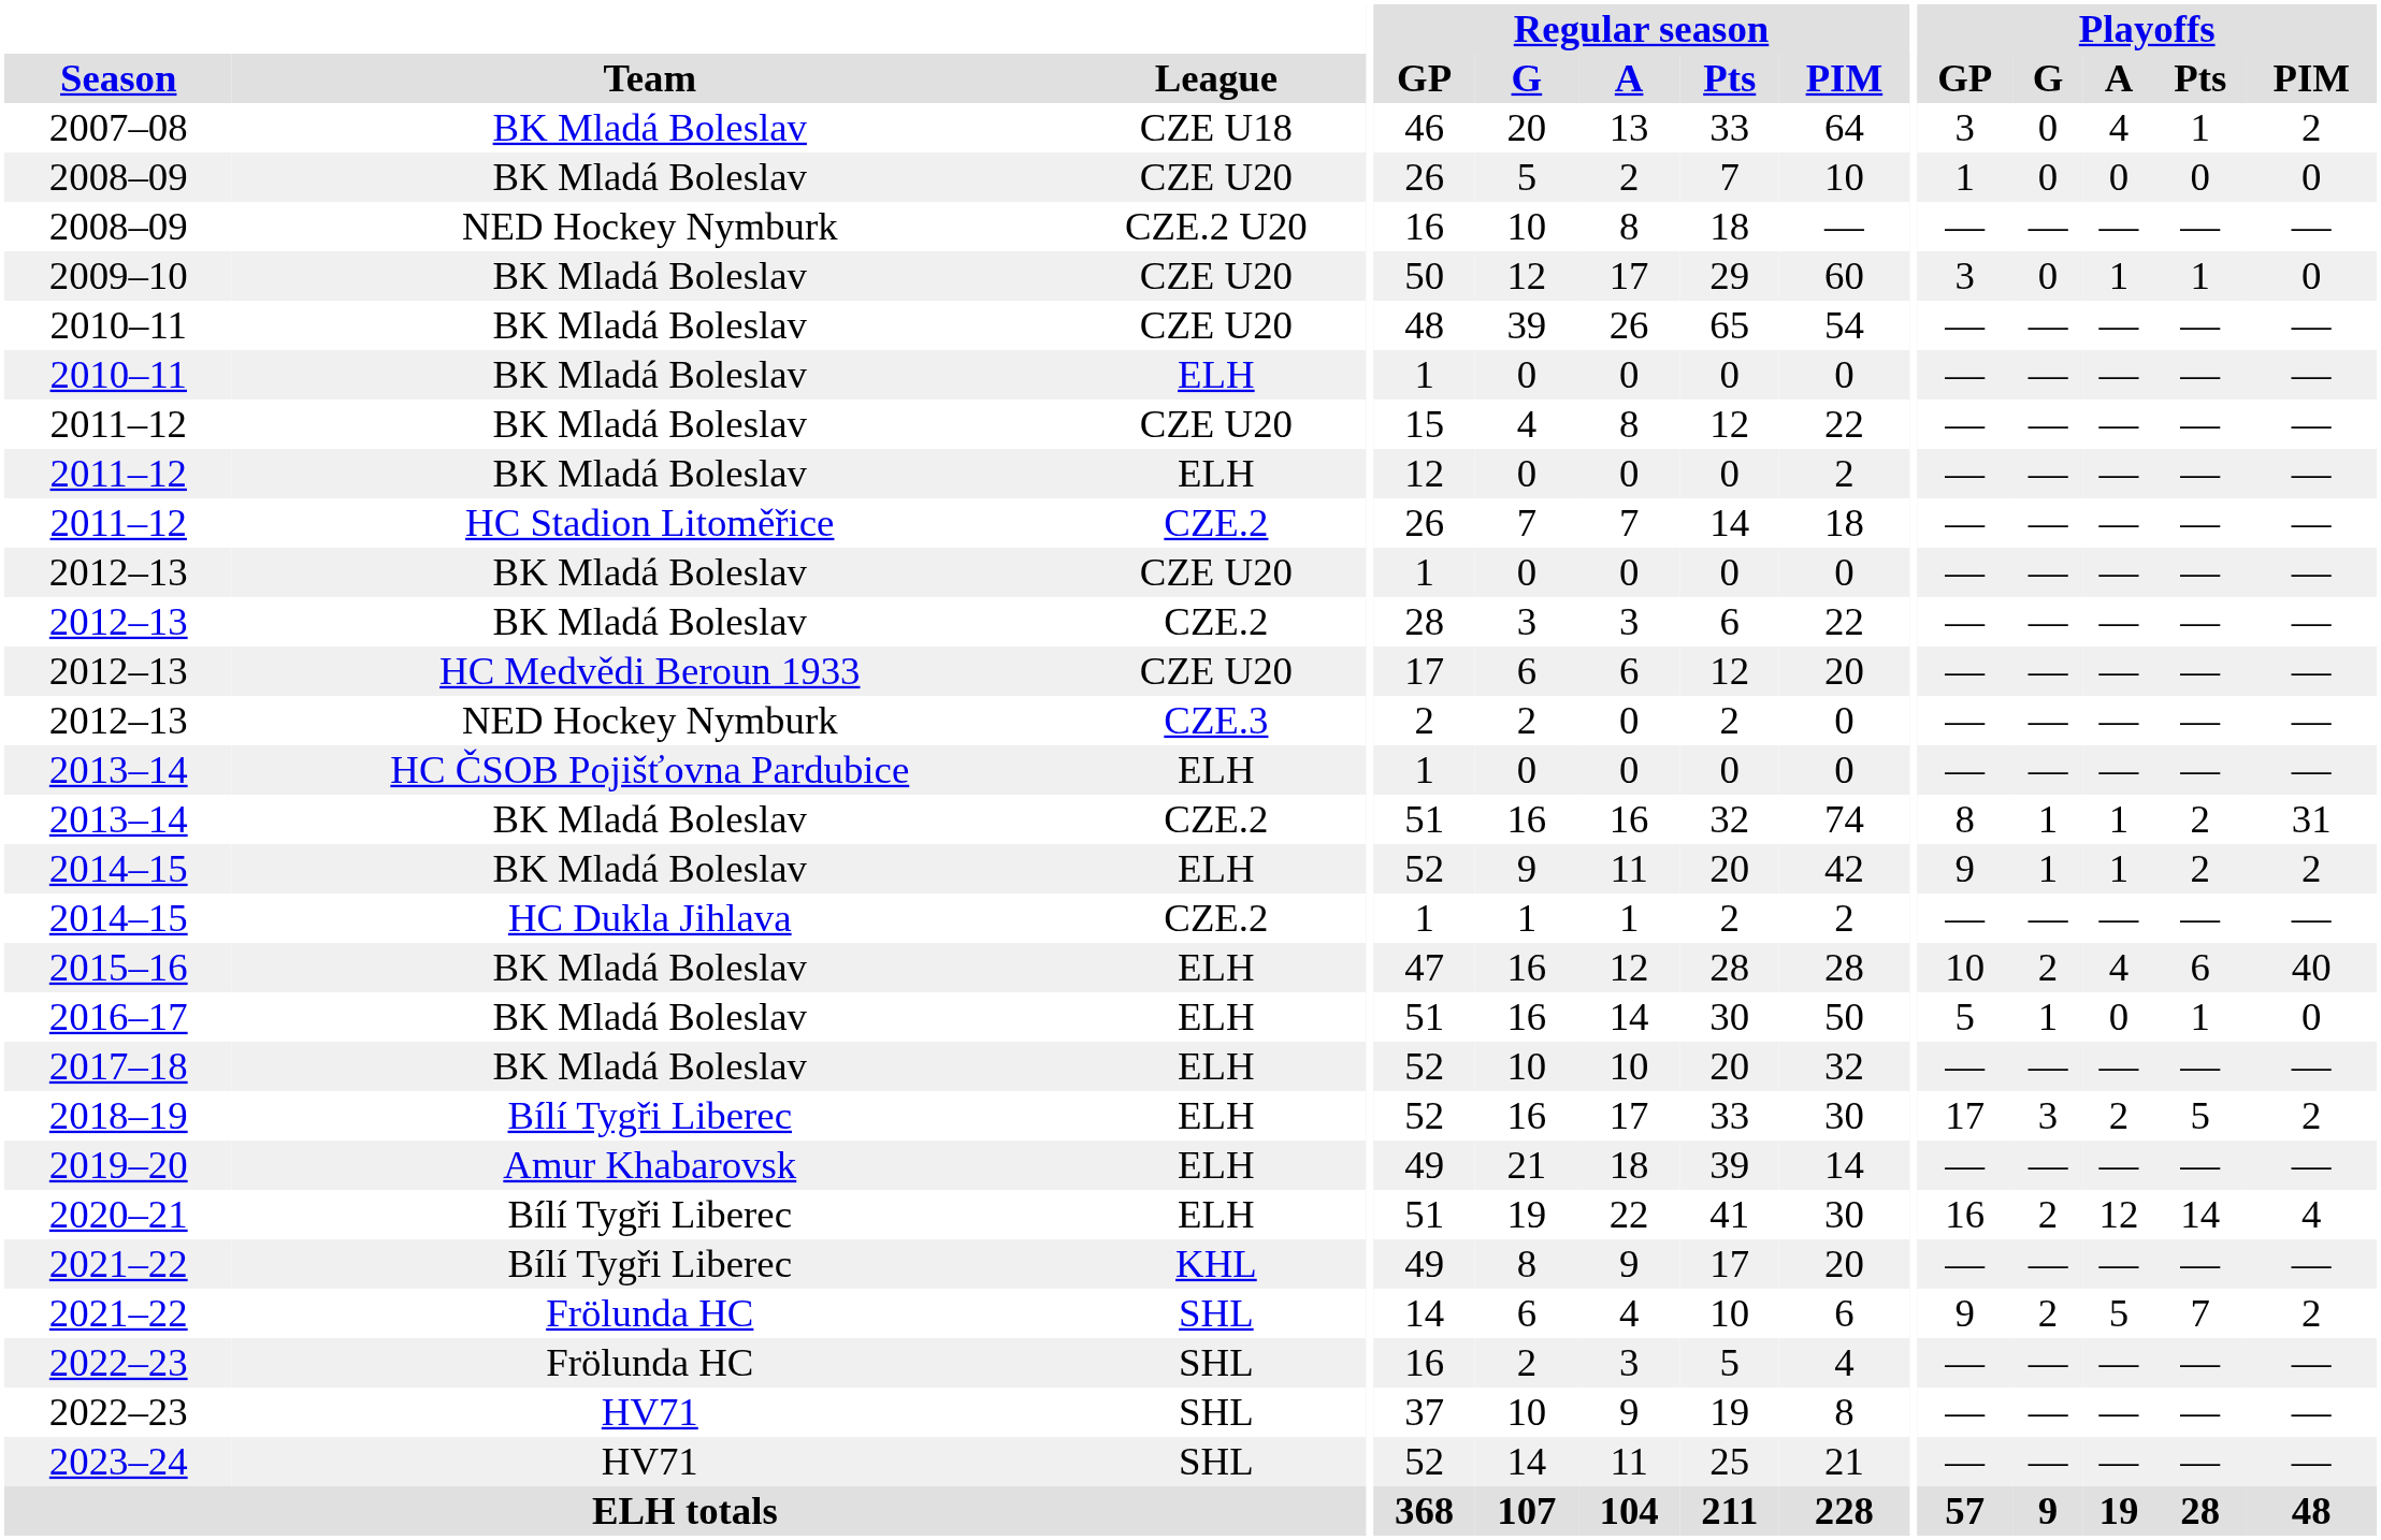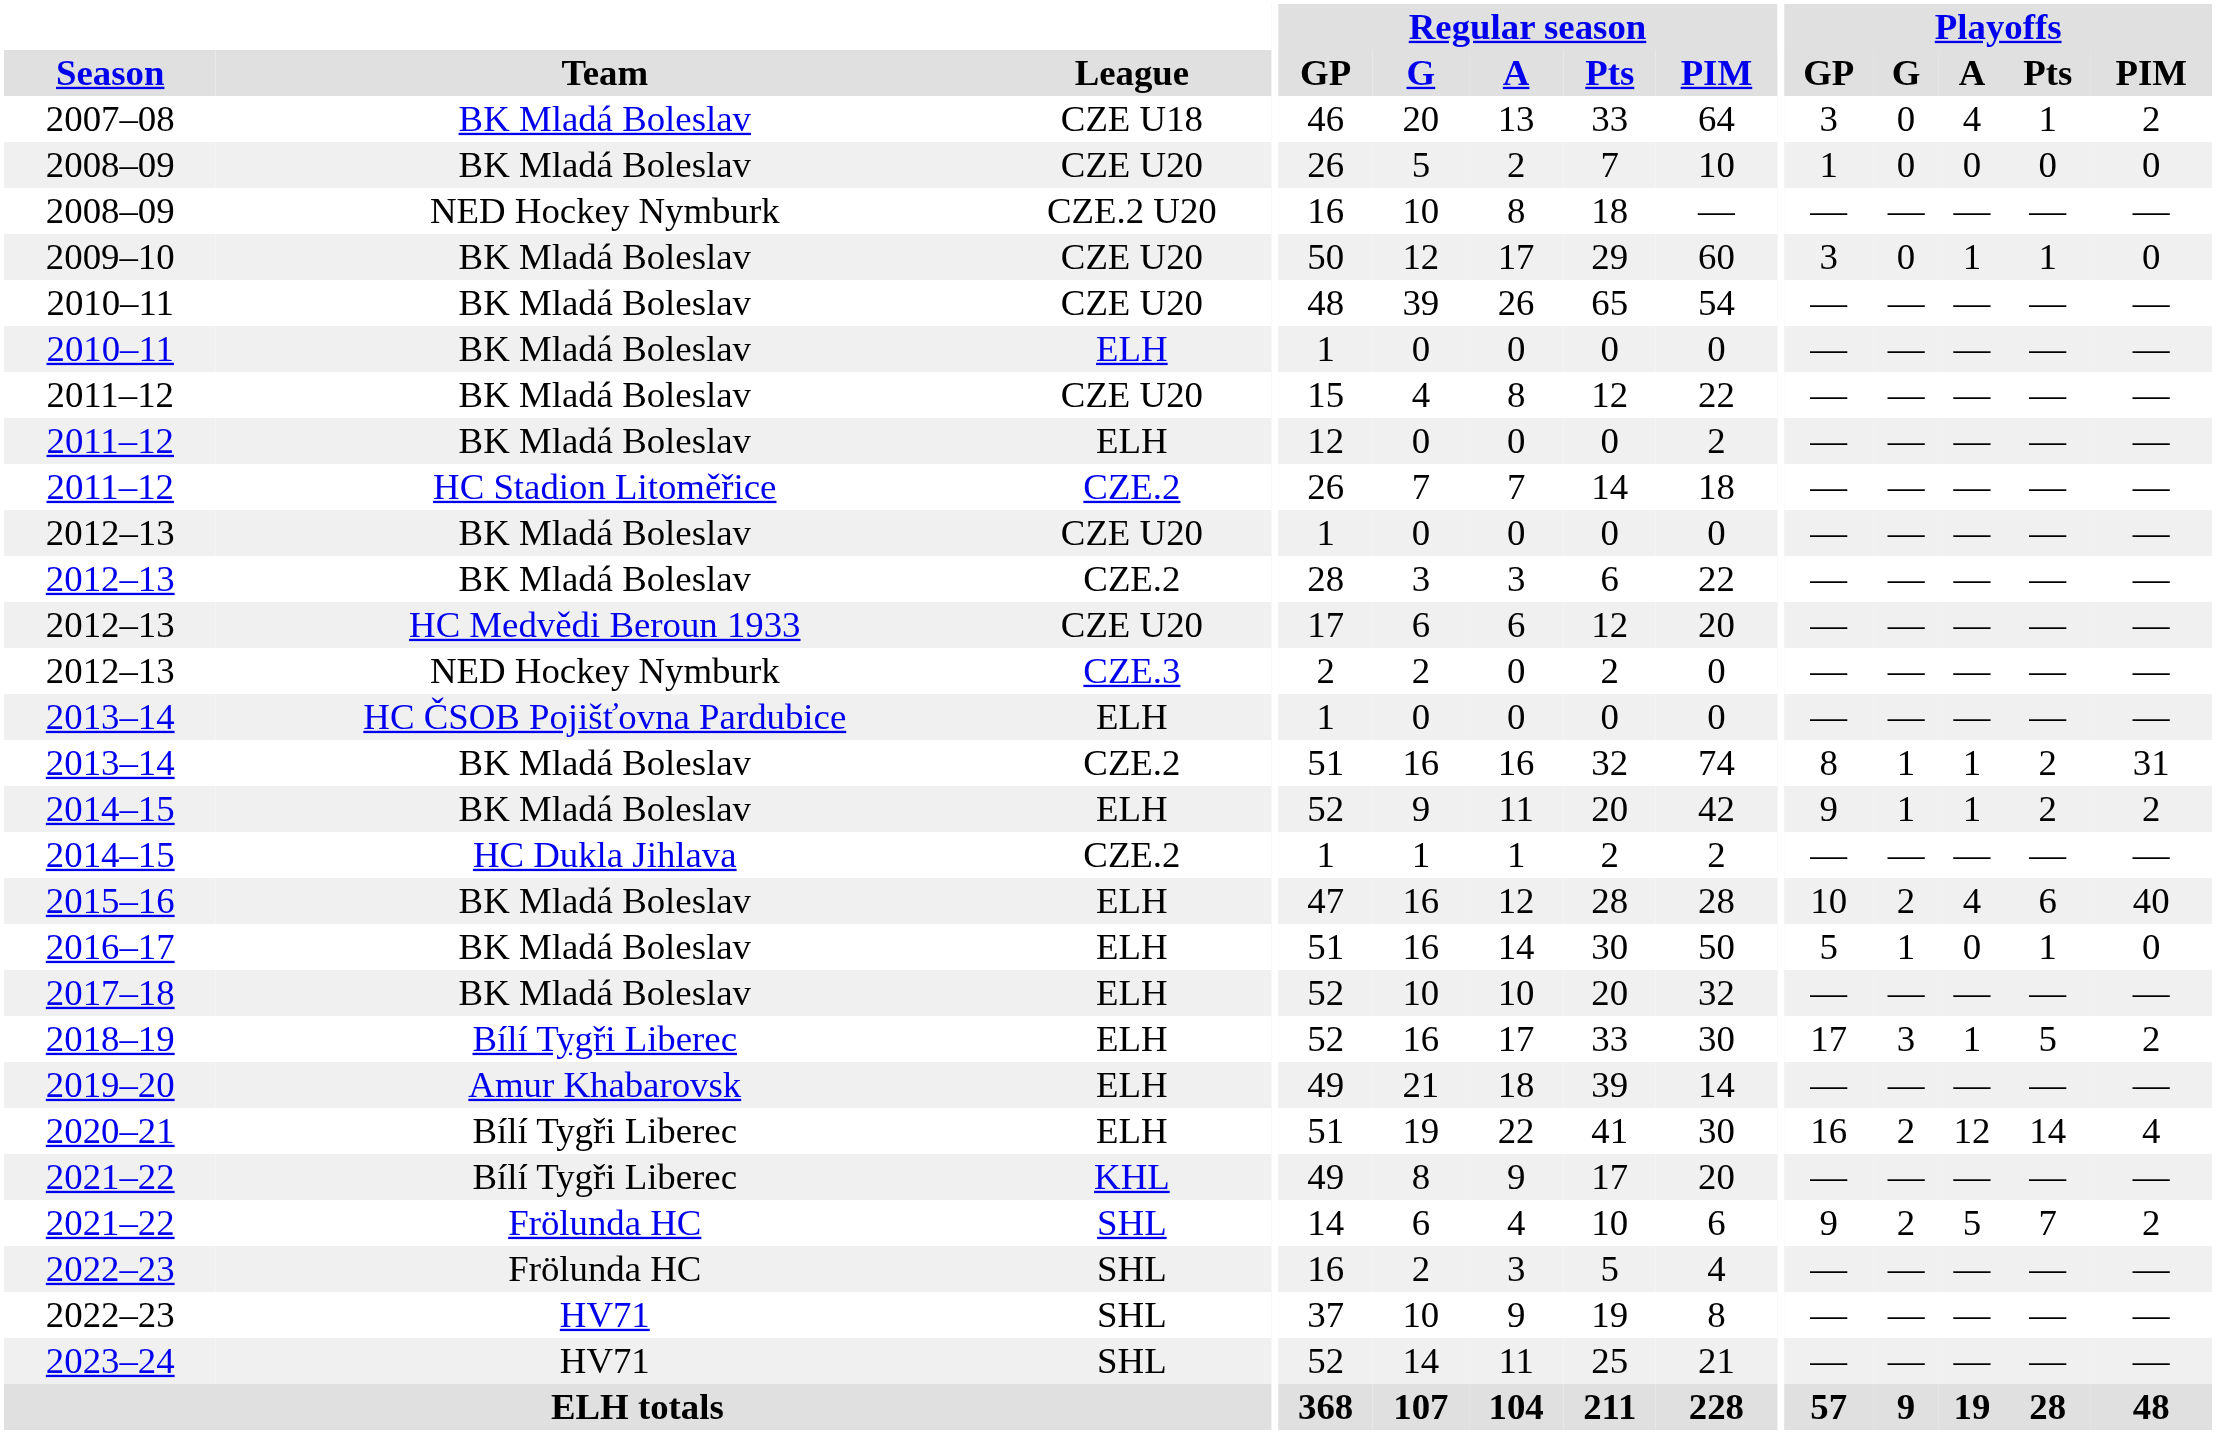2018–19 | Playoffs / A: 2 -> 1
